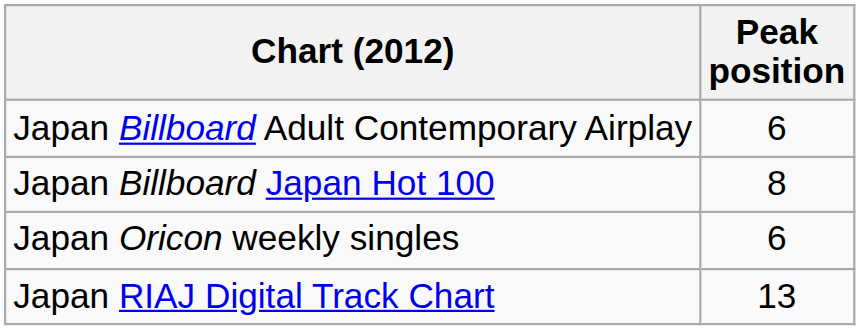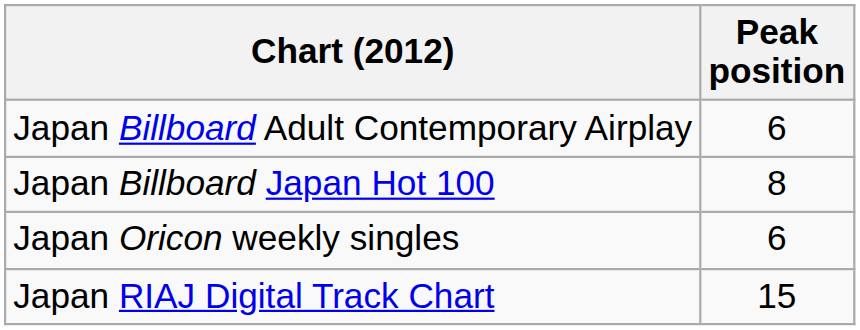Japan RIAJ Digital Track Chart | Peak position: 13 -> 15
